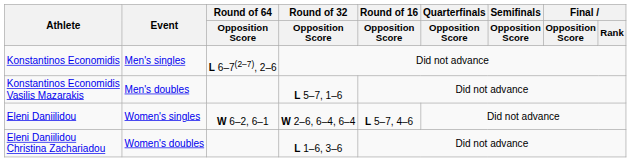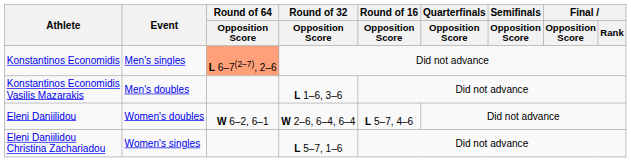Konstantinos Economidis | Round of 64 / Opposition Score: no background -> lightsalmon background
Konstantinos Economidis Vasilis Mazarakis | Round of 32 / Opposition Score: L 5–7, 1–6 -> L 1–6, 3–6
Eleni Daniilidou | Event: Women's singles -> Women's doubles
Eleni Daniilidou Christina Zachariadou | Event: Women's doubles -> Women's singles
Eleni Daniilidou Christina Zachariadou | Round of 32 / Opposition Score: L 1–6, 3–6 -> L 5–7, 1–6
